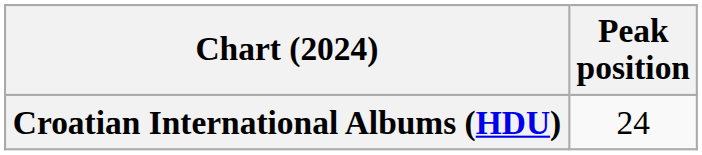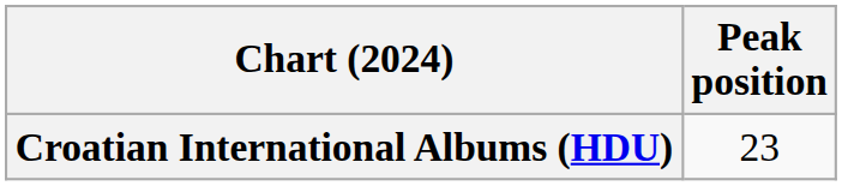Croatian International Albums (HDU) | Peak position: 24 -> 23
